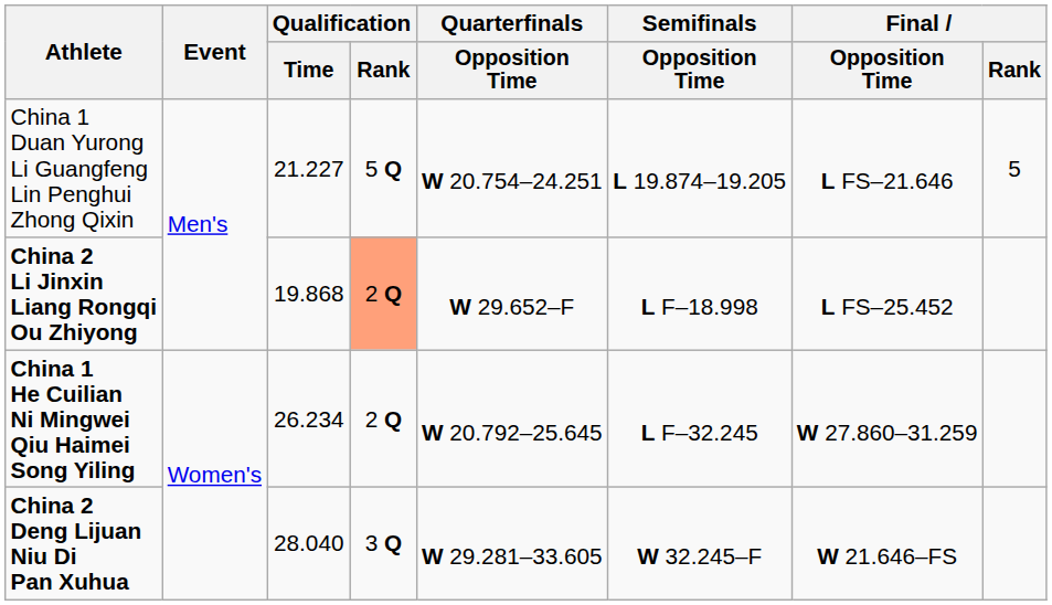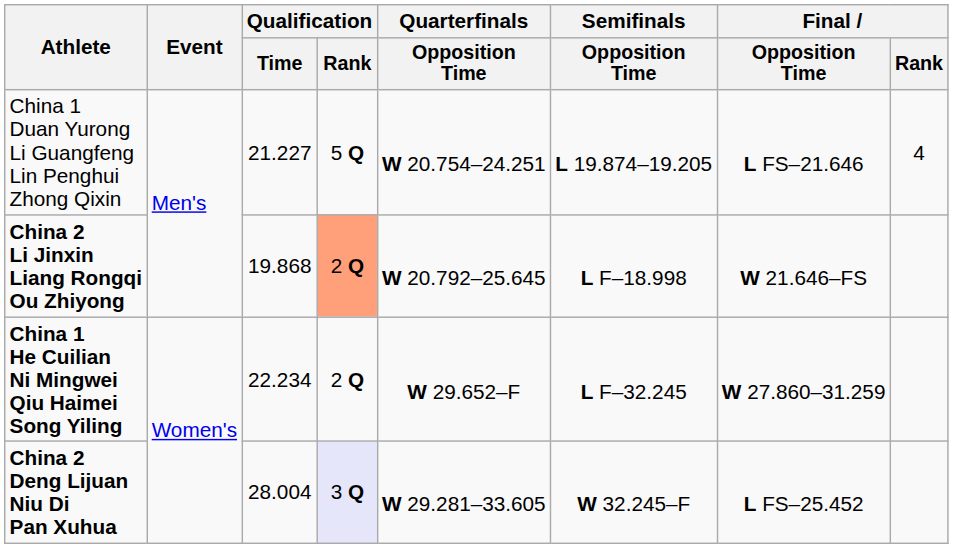China 1 Duan Yurong Li Guangfeng Lin Penghui Zhong Qixin | Final / Rank: 5 -> 4
China 2 Li Jinxin Liang Rongqi Ou Zhiyong | Quarterfinals / Opposition Time: W 29.652–F -> W 20.792–25.645
China 2 Li Jinxin Liang Rongqi Ou Zhiyong | Final / Opposition Time: L FS–25.452 -> W 21.646–FS
China 1 He Cuilian Ni Mingwei Qiu Haimei Song Yiling | Qualification / Time: 26.234 -> 22.234
China 1 He Cuilian Ni Mingwei Qiu Haimei Song Yiling | Quarterfinals / Opposition Time: W 20.792–25.645 -> W 29.652–F
China 2 Deng Lijuan Niu Di Pan Xuhua | Qualification / Time: 28.040 -> 28.004
China 2 Deng Lijuan Niu Di Pan Xuhua | Qualification / Rank: no background -> lavender background
China 2 Deng Lijuan Niu Di Pan Xuhua | Final / Opposition Time: W 21.646–FS -> L FS–25.452
